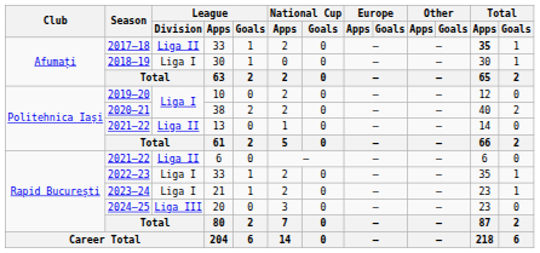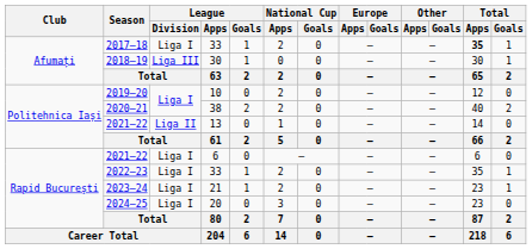2017–18 | League / Division: Liga II -> Liga I
2018–19 | League / Division: Liga I -> Liga III
2021–22 / 6 | League / Division: Liga II -> Liga I
2024–25 | League / Division: Liga III -> Liga I
